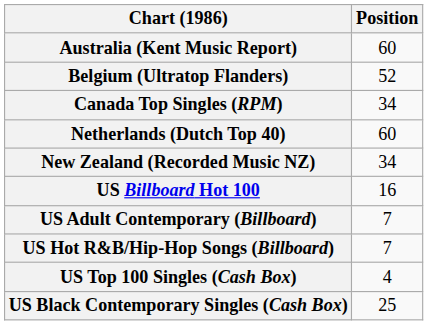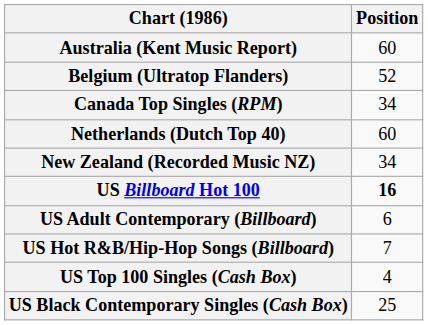US Billboard Hot 100 | Position: normal -> bold
US Adult Contemporary (Billboard) | Position: 7 -> 6
